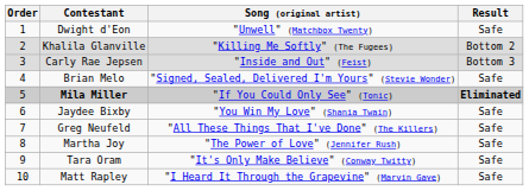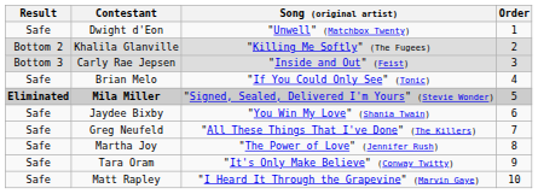columns swapped: Order <-> Result
Brian Melo | Song (original artist): "Signed, Sealed, Delivered I'm Yours" (Stevie Wonder) -> "If You Could Only See" (Tonic)
Mila Miller | Song (original artist): "If You Could Only See" (Tonic) -> "Signed, Sealed, Delivered I'm Yours" (Stevie Wonder)
